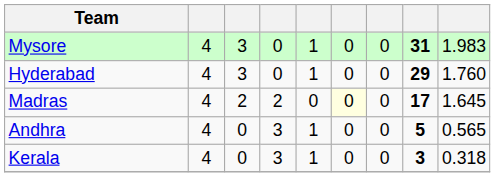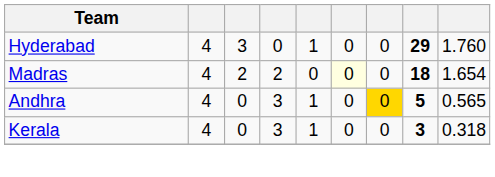- row: Mysore | 4 | 3 | 0 | 1 | 0 | 0 | 31 | 1.983
Madras | column 8: 17 -> 18
Madras | column 9: 1.645 -> 1.654
Andhra | column 7: no background -> gold background
